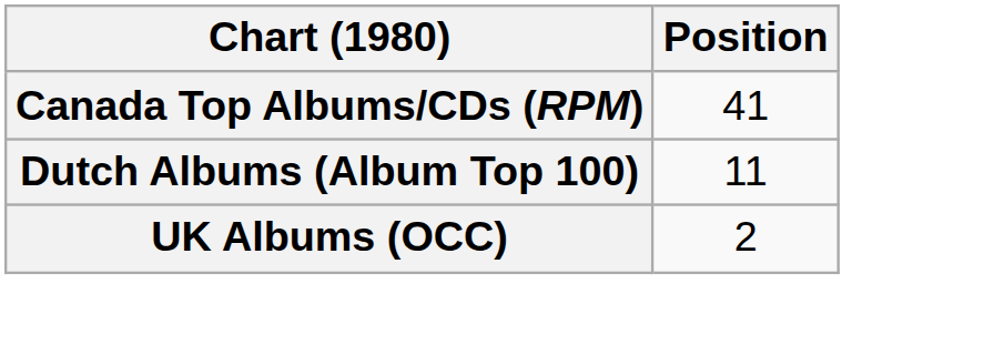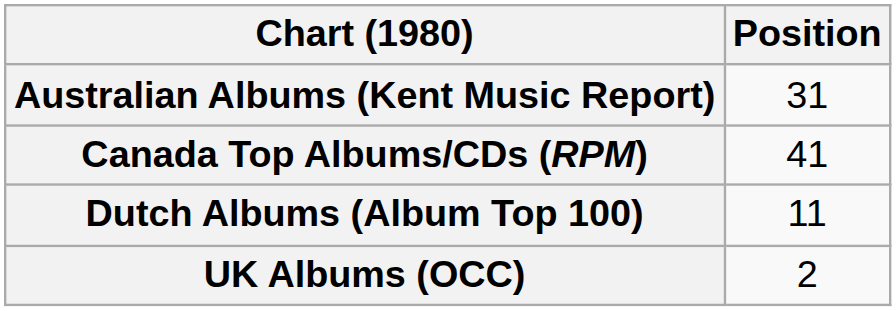+ row: Australian Albums (Kent Music Report) | 31
